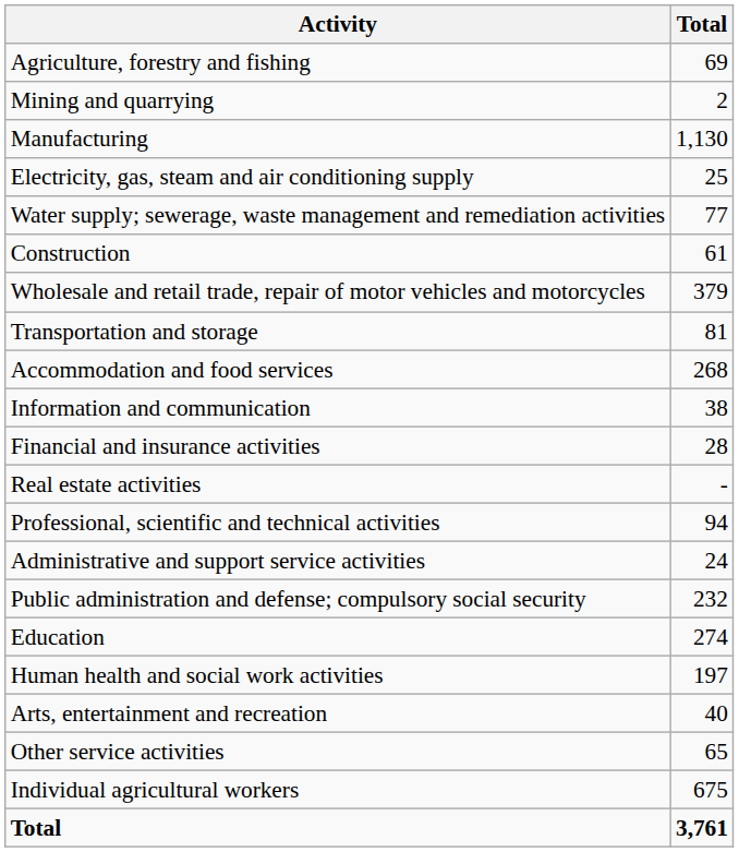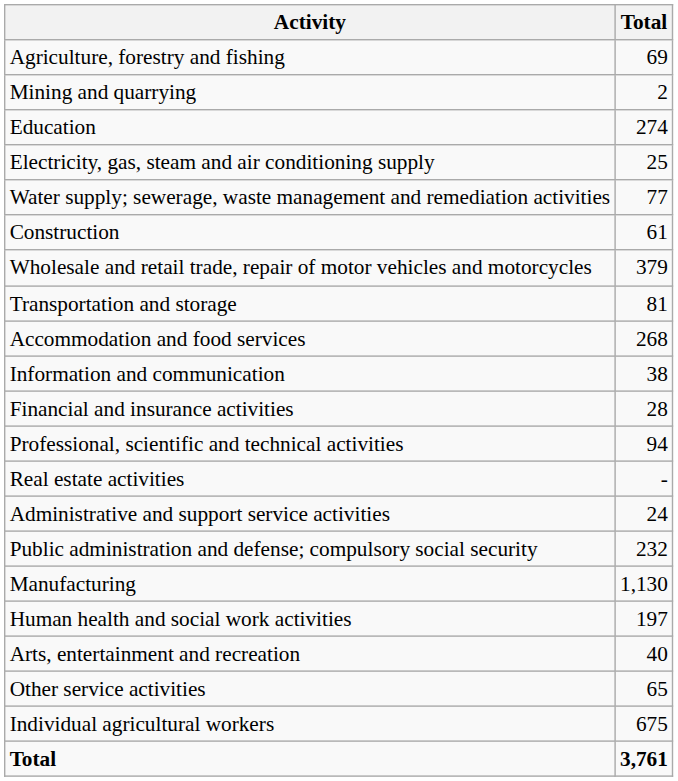rows swapped: Manufacturing <-> Education
rows swapped: Real estate activities <-> Professional, scientific and technical activities
